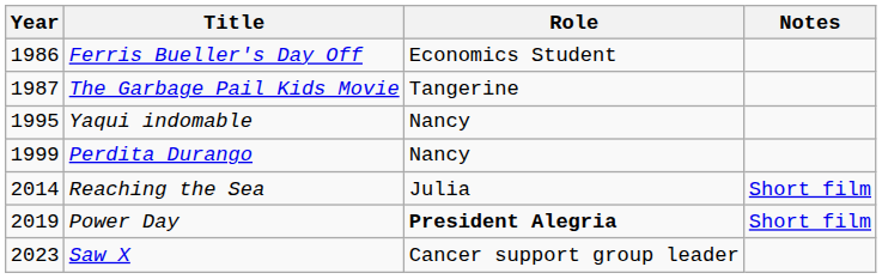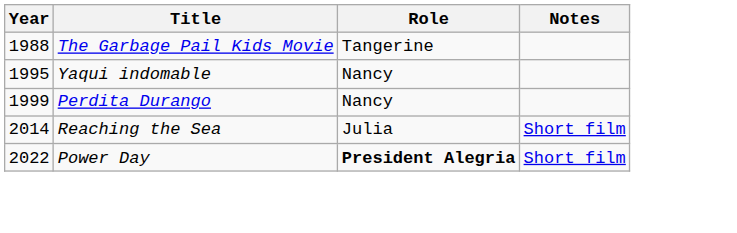- row: 1986 | Ferris Bueller's Day Off | Economics Student
The Garbage Pail Kids Movie | Year: 1987 -> 1988
Power Day | Year: 2019 -> 2022
- row: 2023 | Saw X | Cancer support group leader
